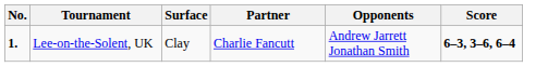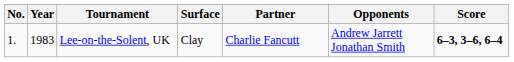+ column: Year | 1983
Lee-on-the-Solent, UK | No.: bold -> normal
